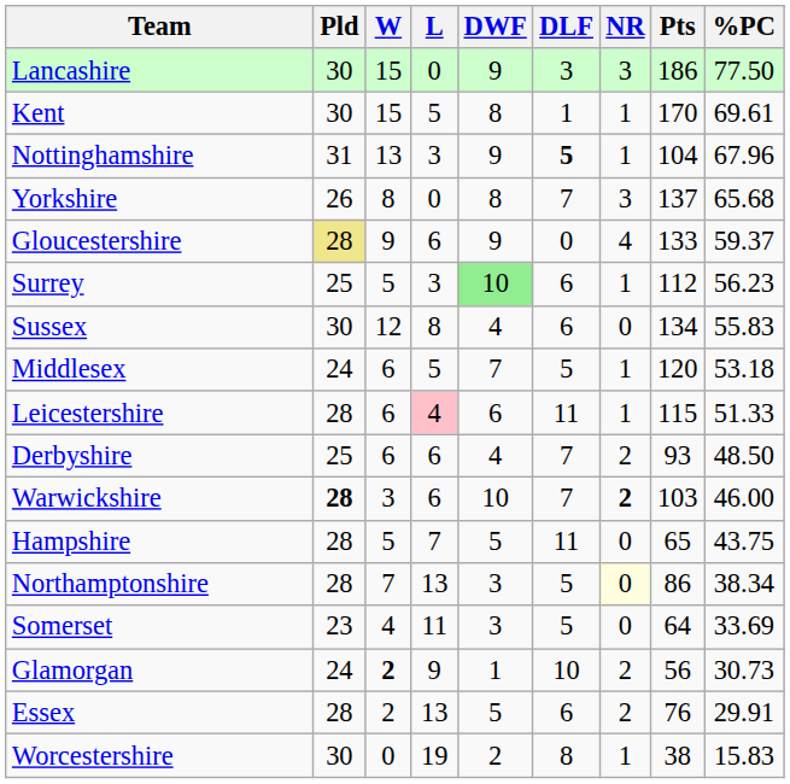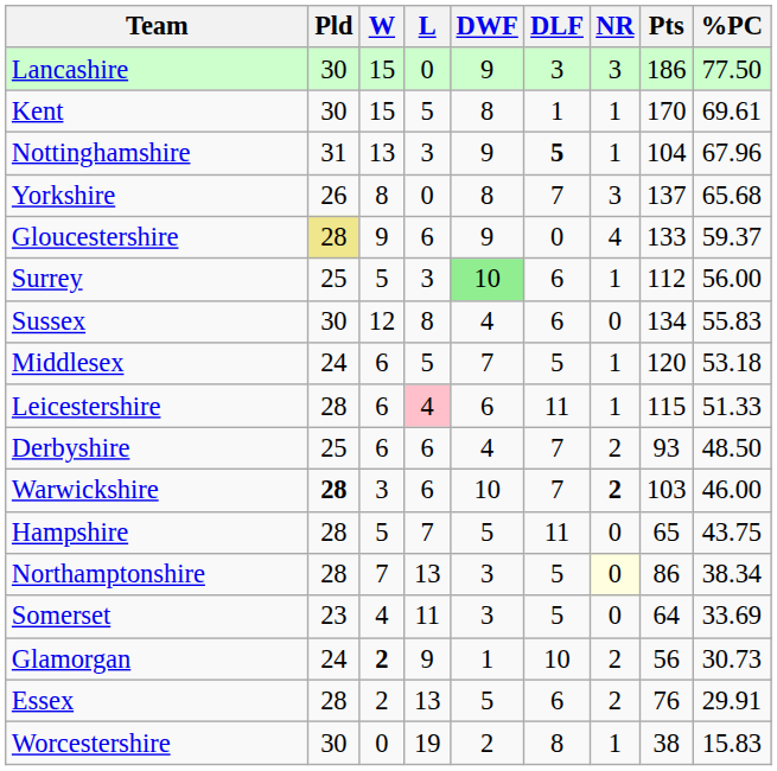Surrey | %PC: 56.23 -> 56.00
